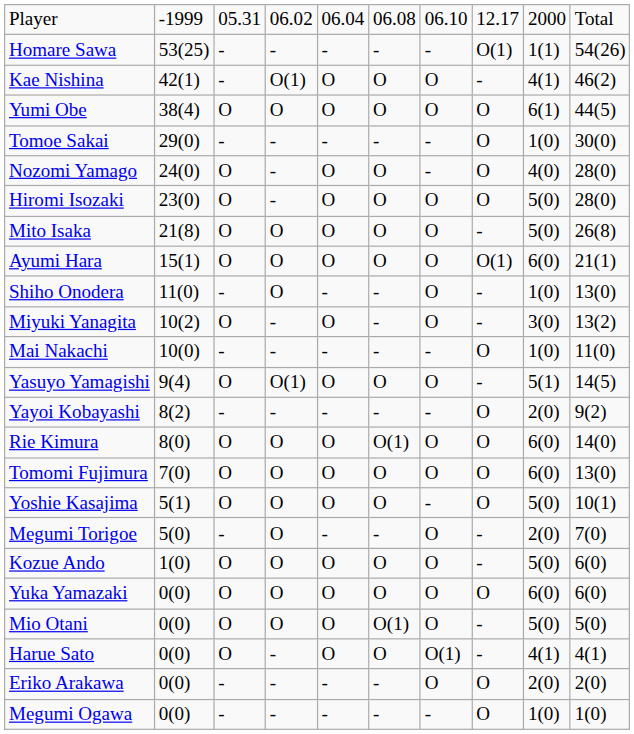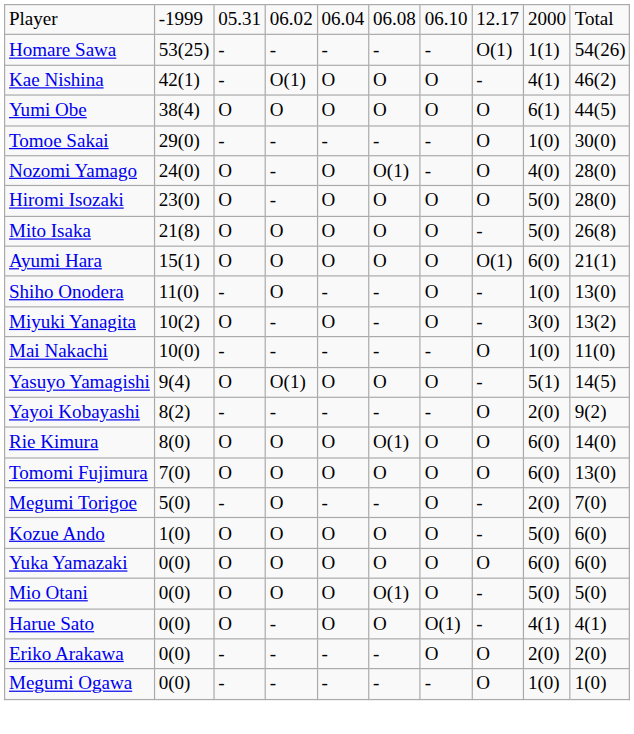Nozomi Yamago | column 6: O -> O(1)
- row: Yoshie Kasajima | 5(1) | O | O | O | O | - | O | 5(0) | 10(1)
